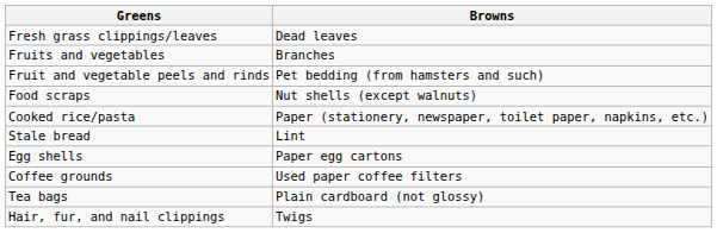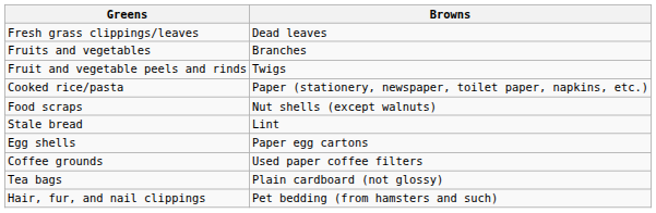Fruit and vegetable peels and rinds | Browns: Pet bedding (from hamsters and such) -> Twigs
rows swapped: Food scraps <-> Cooked rice/pasta
Hair, fur, and nail clippings | Browns: Twigs -> Pet bedding (from hamsters and such)
